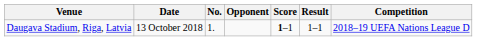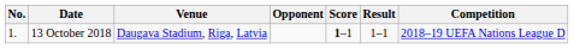columns swapped: No. <-> Venue
